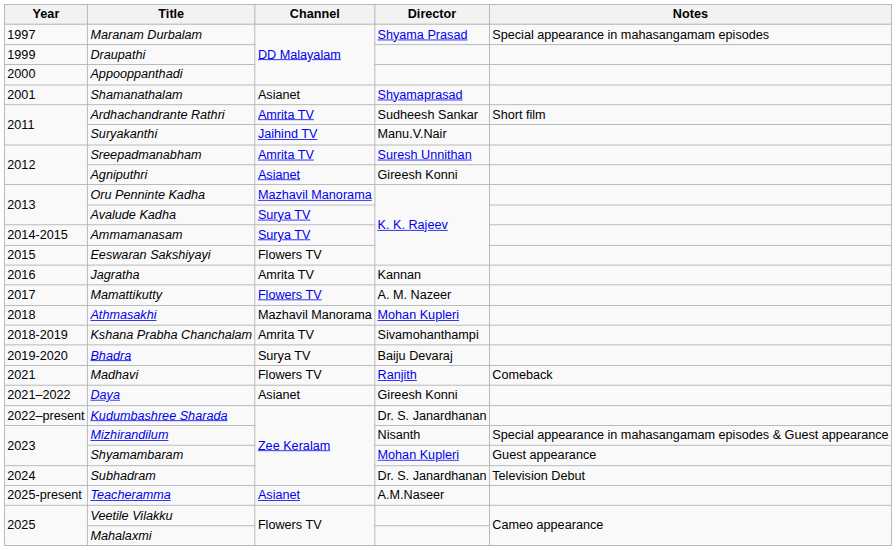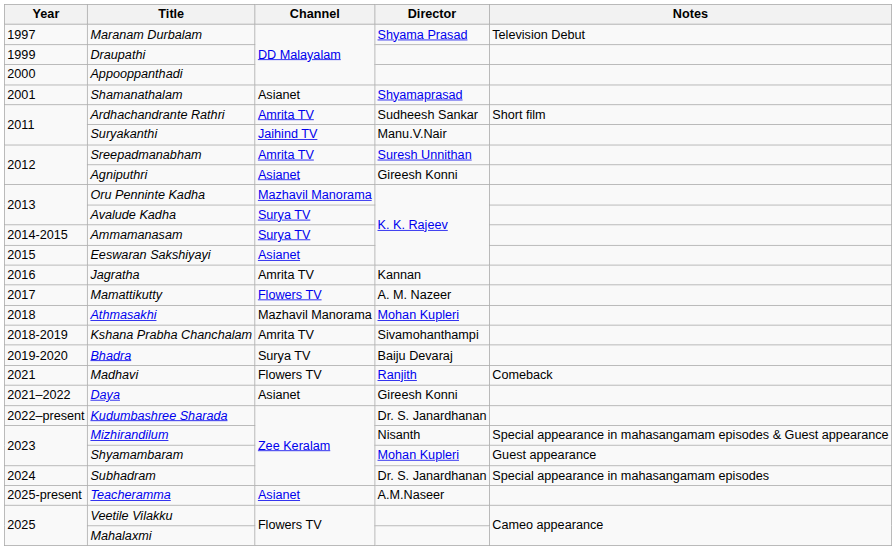Maranam Durbalam | Notes: Special appearance in mahasangamam episodes -> Television Debut
Eeswaran Sakshiyayi | Channel: Flowers TV -> Asianet
Subhadram | Notes: Television Debut -> Special appearance in mahasangamam episodes
